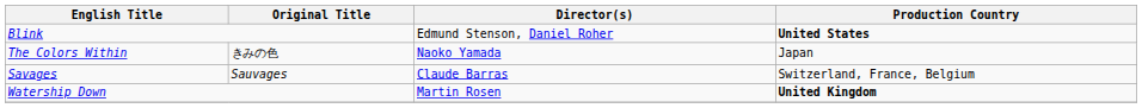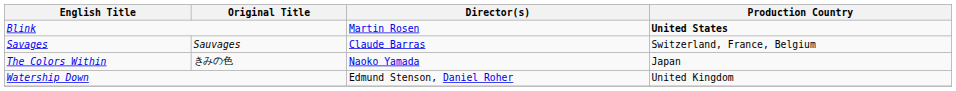Blink | Director(s): Edmund Stenson, Daniel Roher -> Martin Rosen
rows swapped: The Colors Within <-> Savages
Watership Down | Director(s): Martin Rosen -> Edmund Stenson, Daniel Roher
Watership Down | Production Country: bold -> normal
